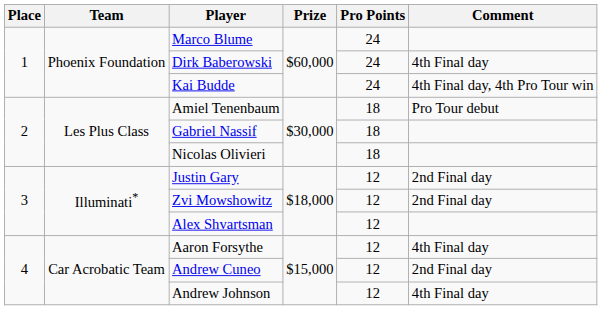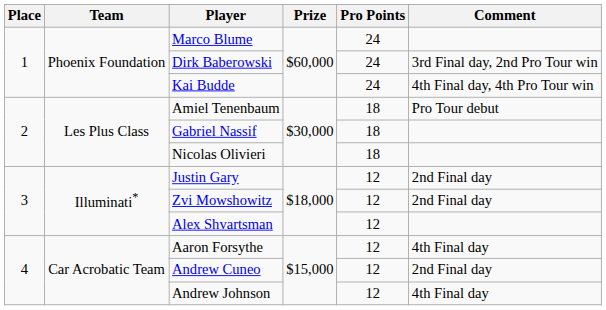Dirk Baberowski | Comment: 4th Final day -> 3rd Final day, 2nd Pro Tour win
